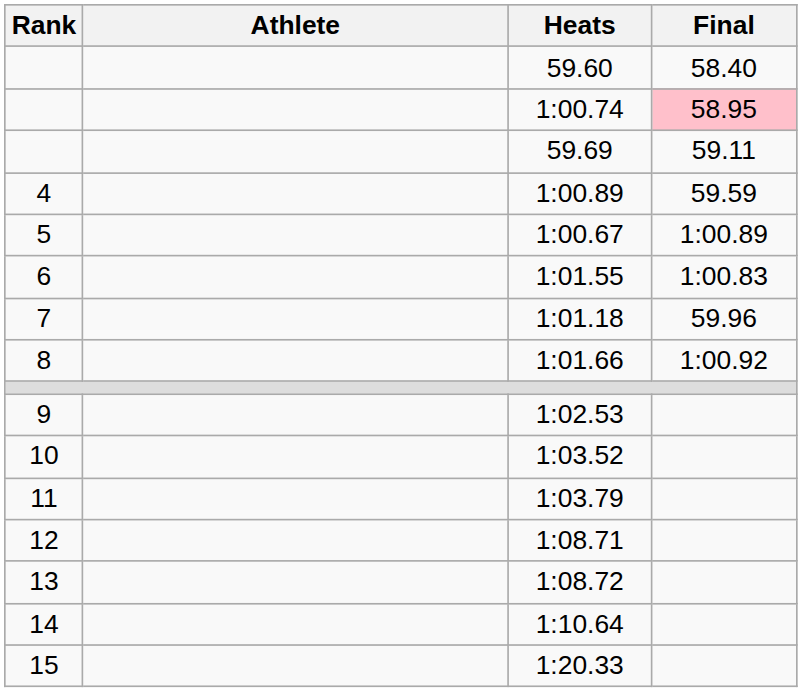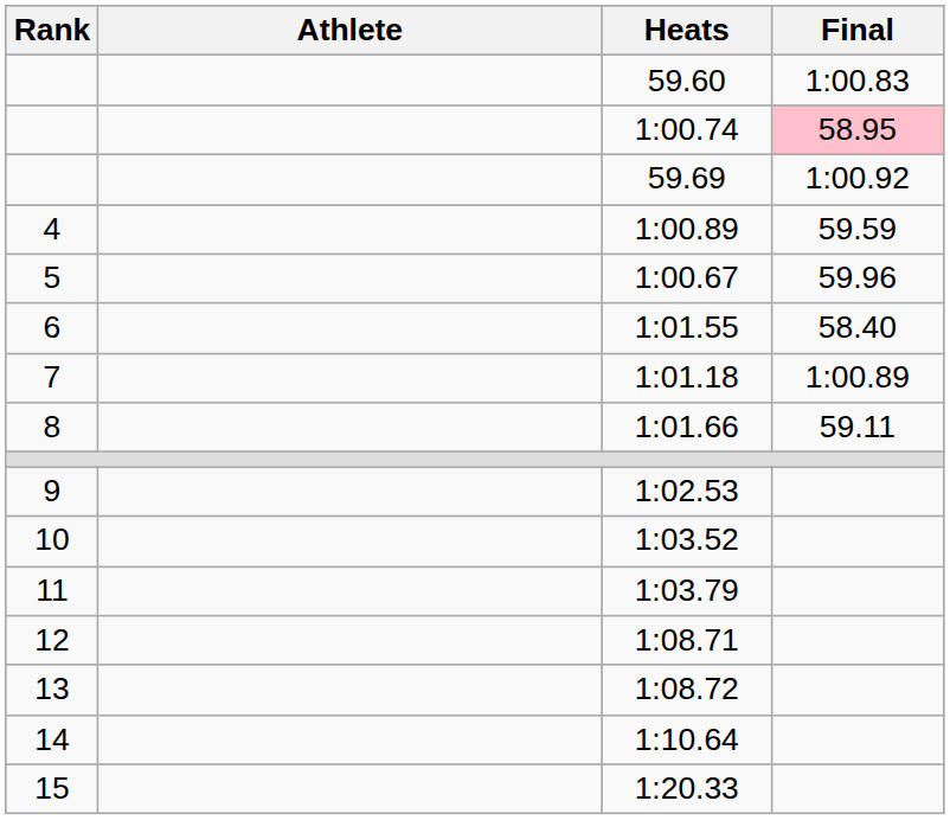59.60 | Final: 58.40 -> 1:00.83
59.69 | Final: 59.11 -> 1:00.92
1:00.67 | Final: 1:00.89 -> 59.96
1:01.55 | Final: 1:00.83 -> 58.40
1:01.18 | Final: 59.96 -> 1:00.89
1:01.66 | Final: 1:00.92 -> 59.11
